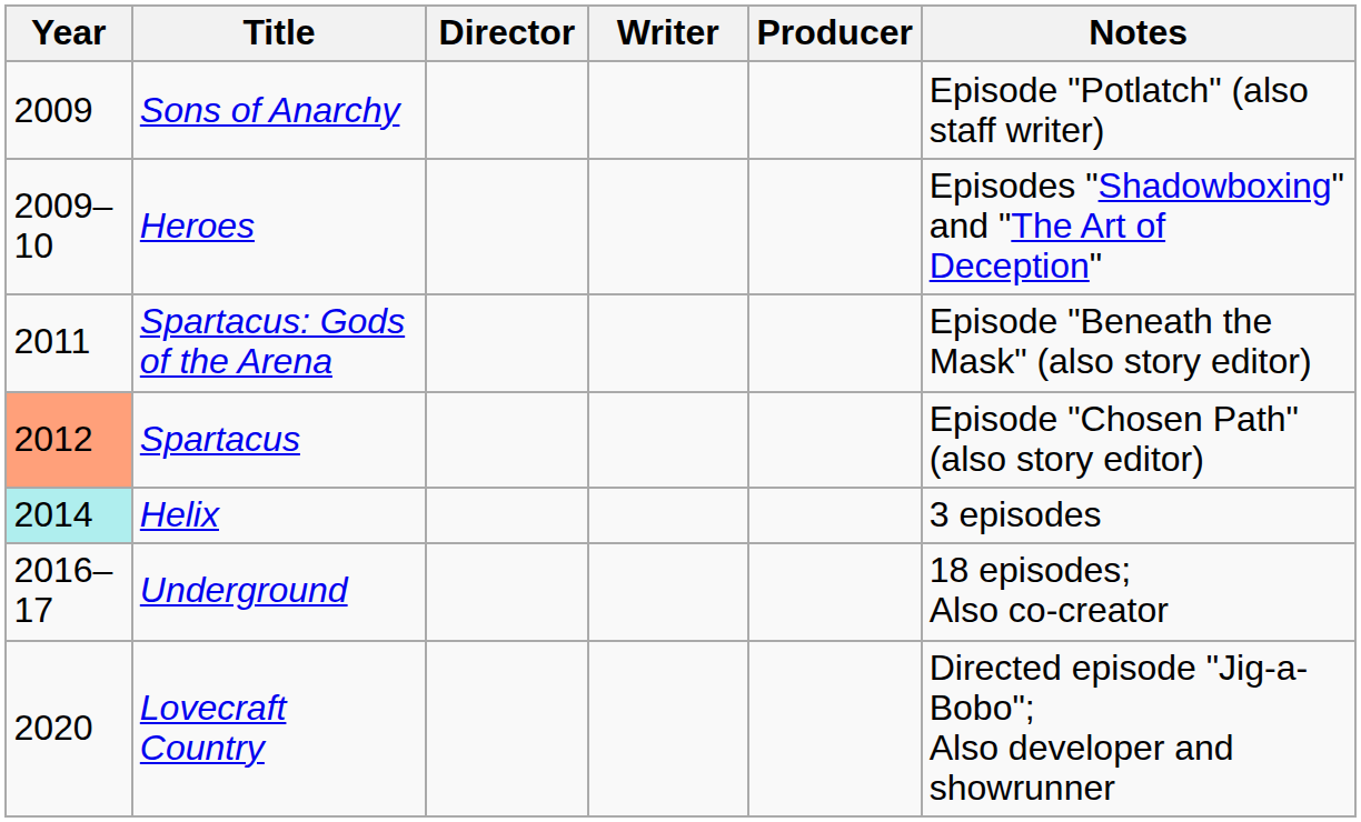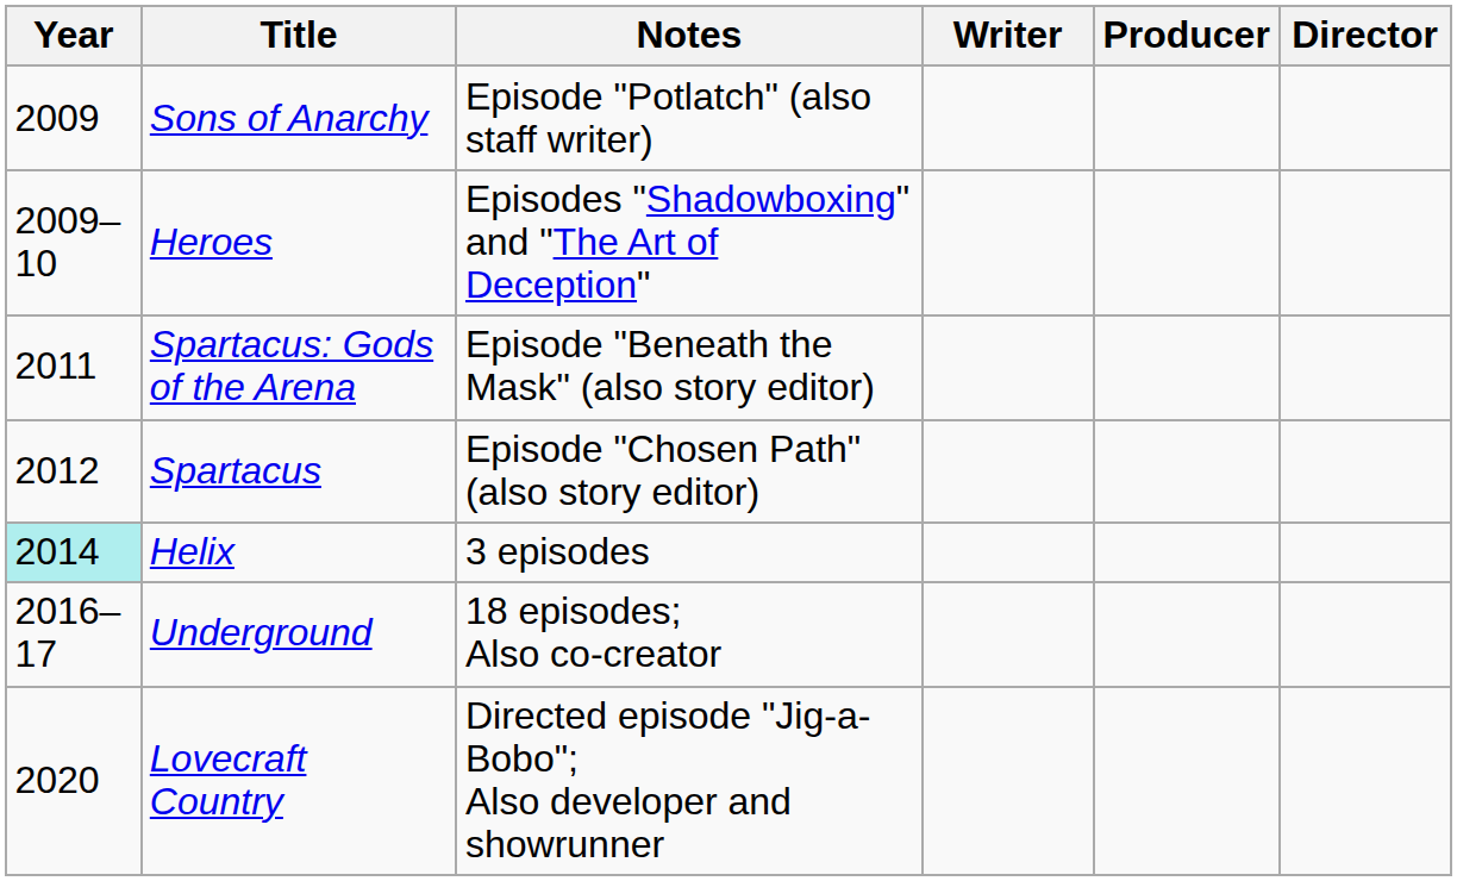columns swapped: Director <-> Notes
Spartacus | Year: lightsalmon background -> no background
